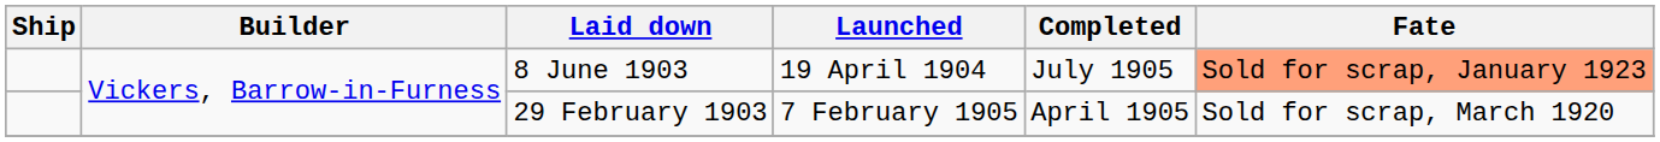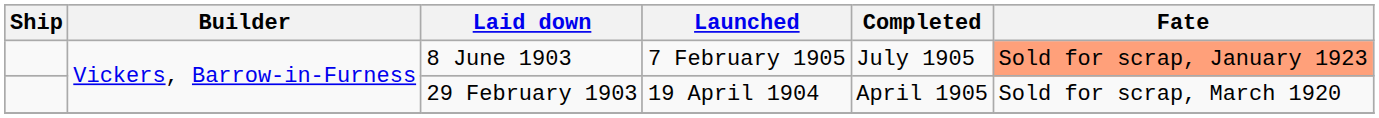8 June 1903 | Launched: 19 April 1904 -> 7 February 1905
29 February 1903 | Launched: 7 February 1905 -> 19 April 1904
